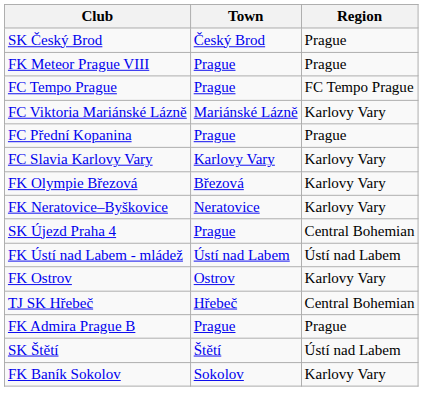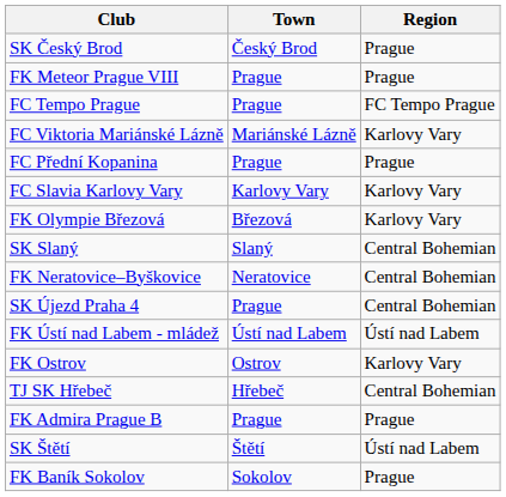+ row: SK Slaný | Slaný | Central Bohemian
FK Neratovice–Byškovice | Region: Karlovy Vary -> Central Bohemian
FK Baník Sokolov | Region: Karlovy Vary -> Prague
